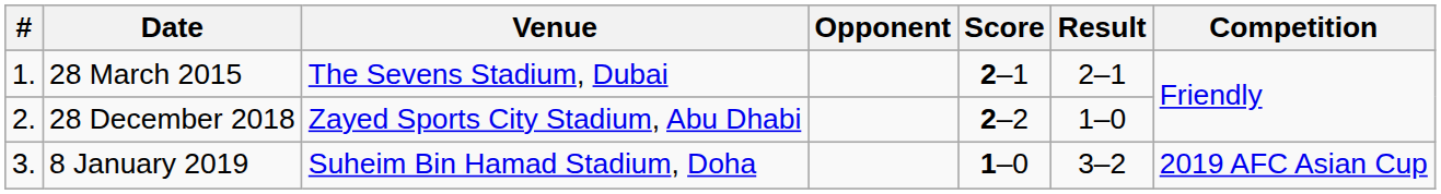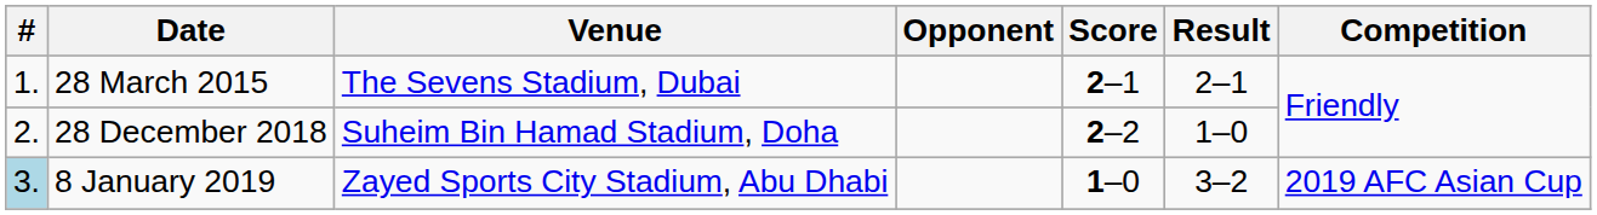28 December 2018 | Venue: Zayed Sports City Stadium, Abu Dhabi -> Suheim Bin Hamad Stadium, Doha
8 January 2019 | #: no background -> lightblue background
8 January 2019 | Venue: Suheim Bin Hamad Stadium, Doha -> Zayed Sports City Stadium, Abu Dhabi
